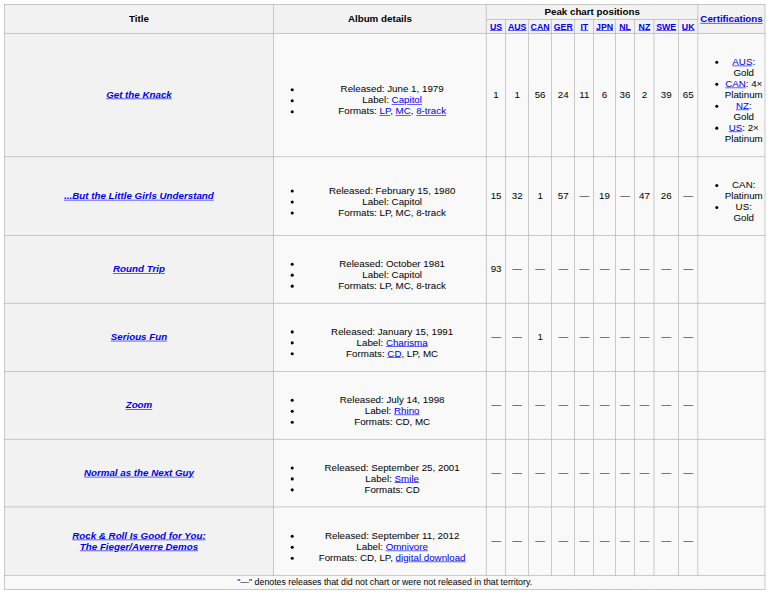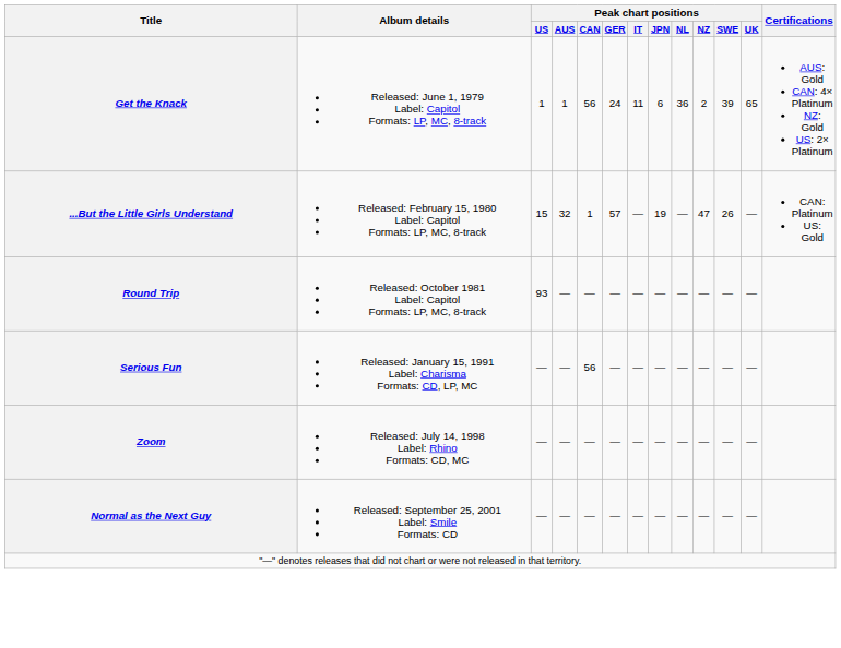Serious Fun | Peak chart positions / CAN: 1 -> 56
- row: Rock & Roll Is Good for You: The Fieger/Averre Demos | Released: September 11, 2012 Label: Omnivore Formats: CD, LP, digital download | — | — | — | — | — | — | — | — | — | —
